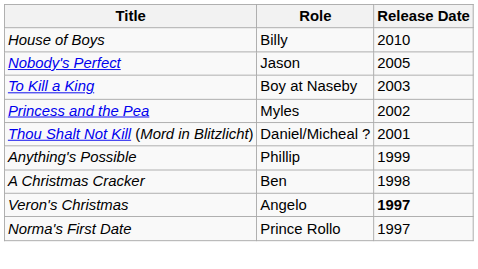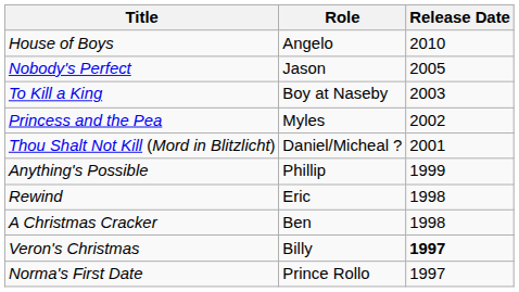House of Boys | Role: Billy -> Angelo
+ row: Rewind | Eric | 1998
Veron's Christmas | Role: Angelo -> Billy
